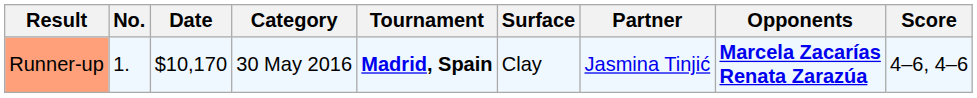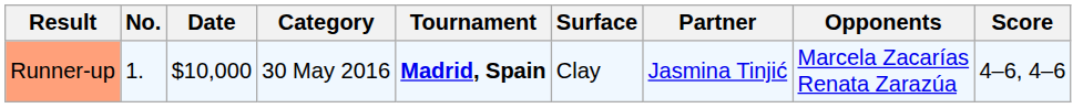Runner-up | Date: $10,170 -> $10,000
Runner-up | Opponents: bold -> normal
